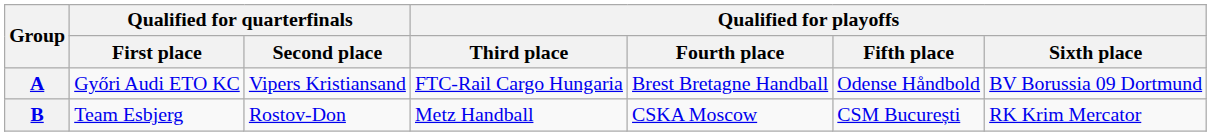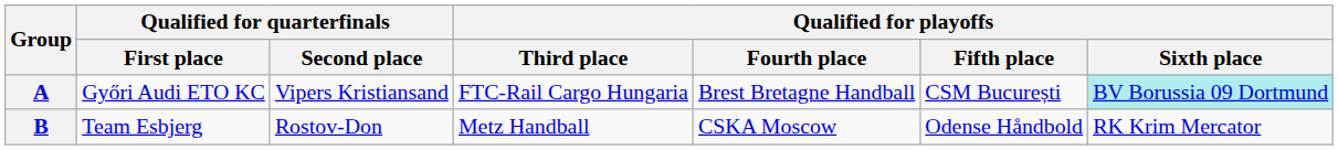A | Qualified for playoffs / Fifth place: Odense Håndbold -> CSM București
A | Qualified for playoffs / Sixth place: no background -> paleturquoise background
B | Qualified for playoffs / Fifth place: CSM București -> Odense Håndbold
